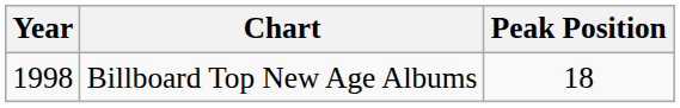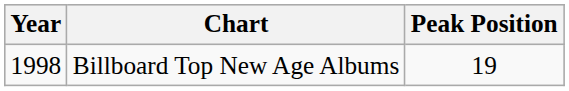Billboard Top New Age Albums | Peak Position: 18 -> 19
